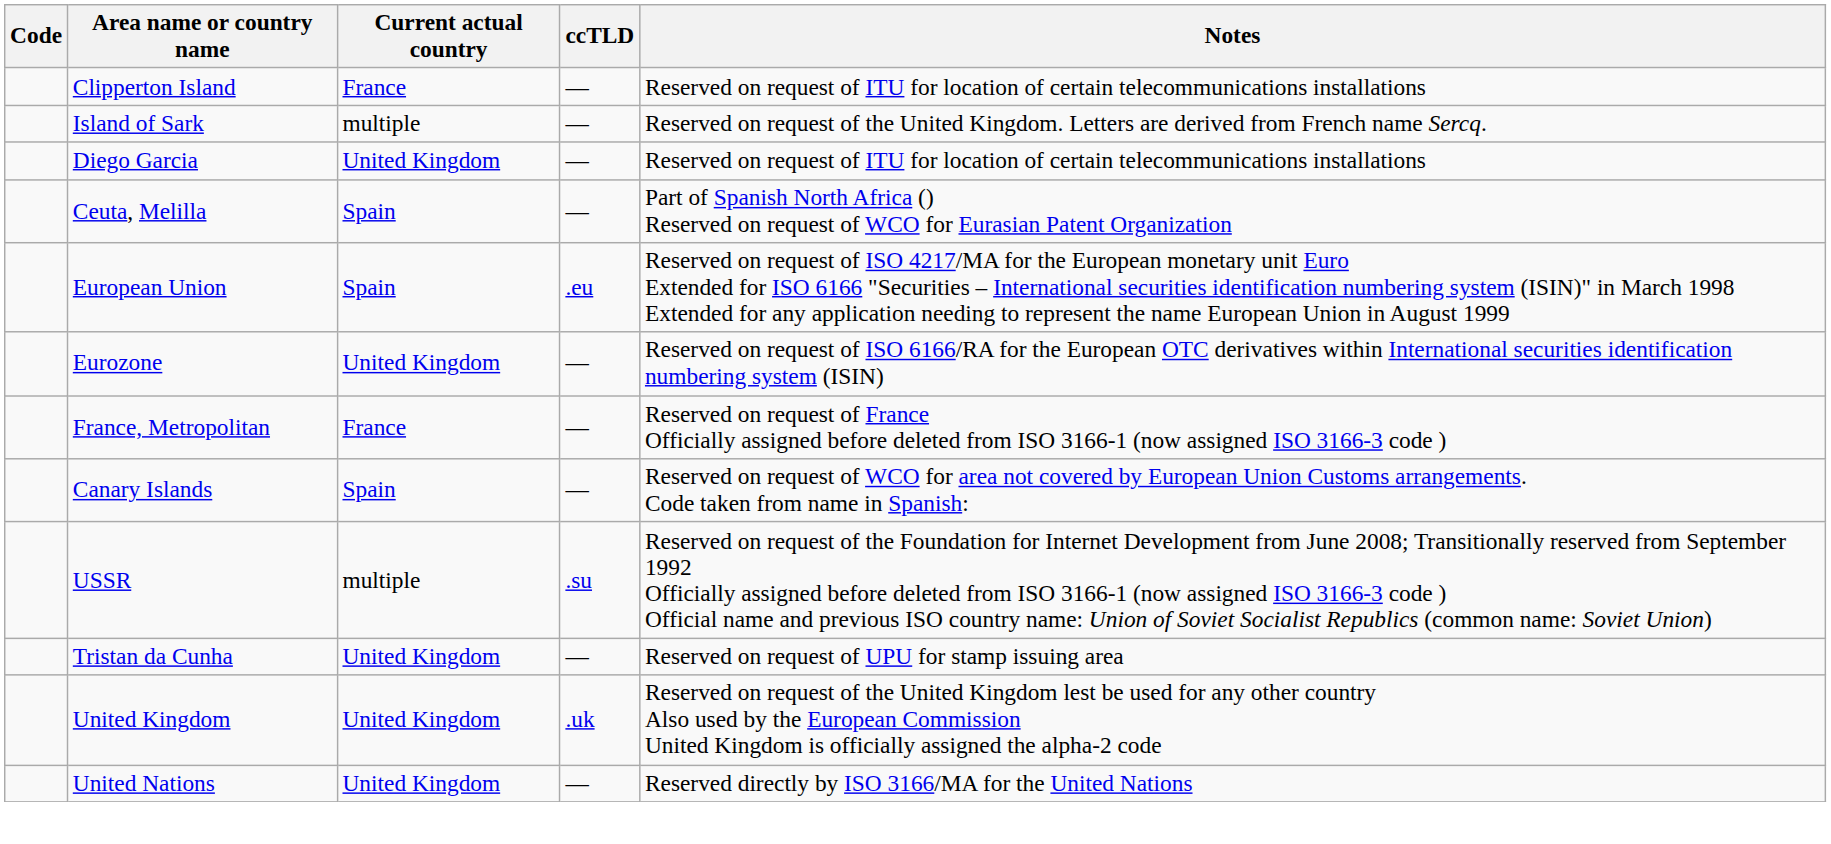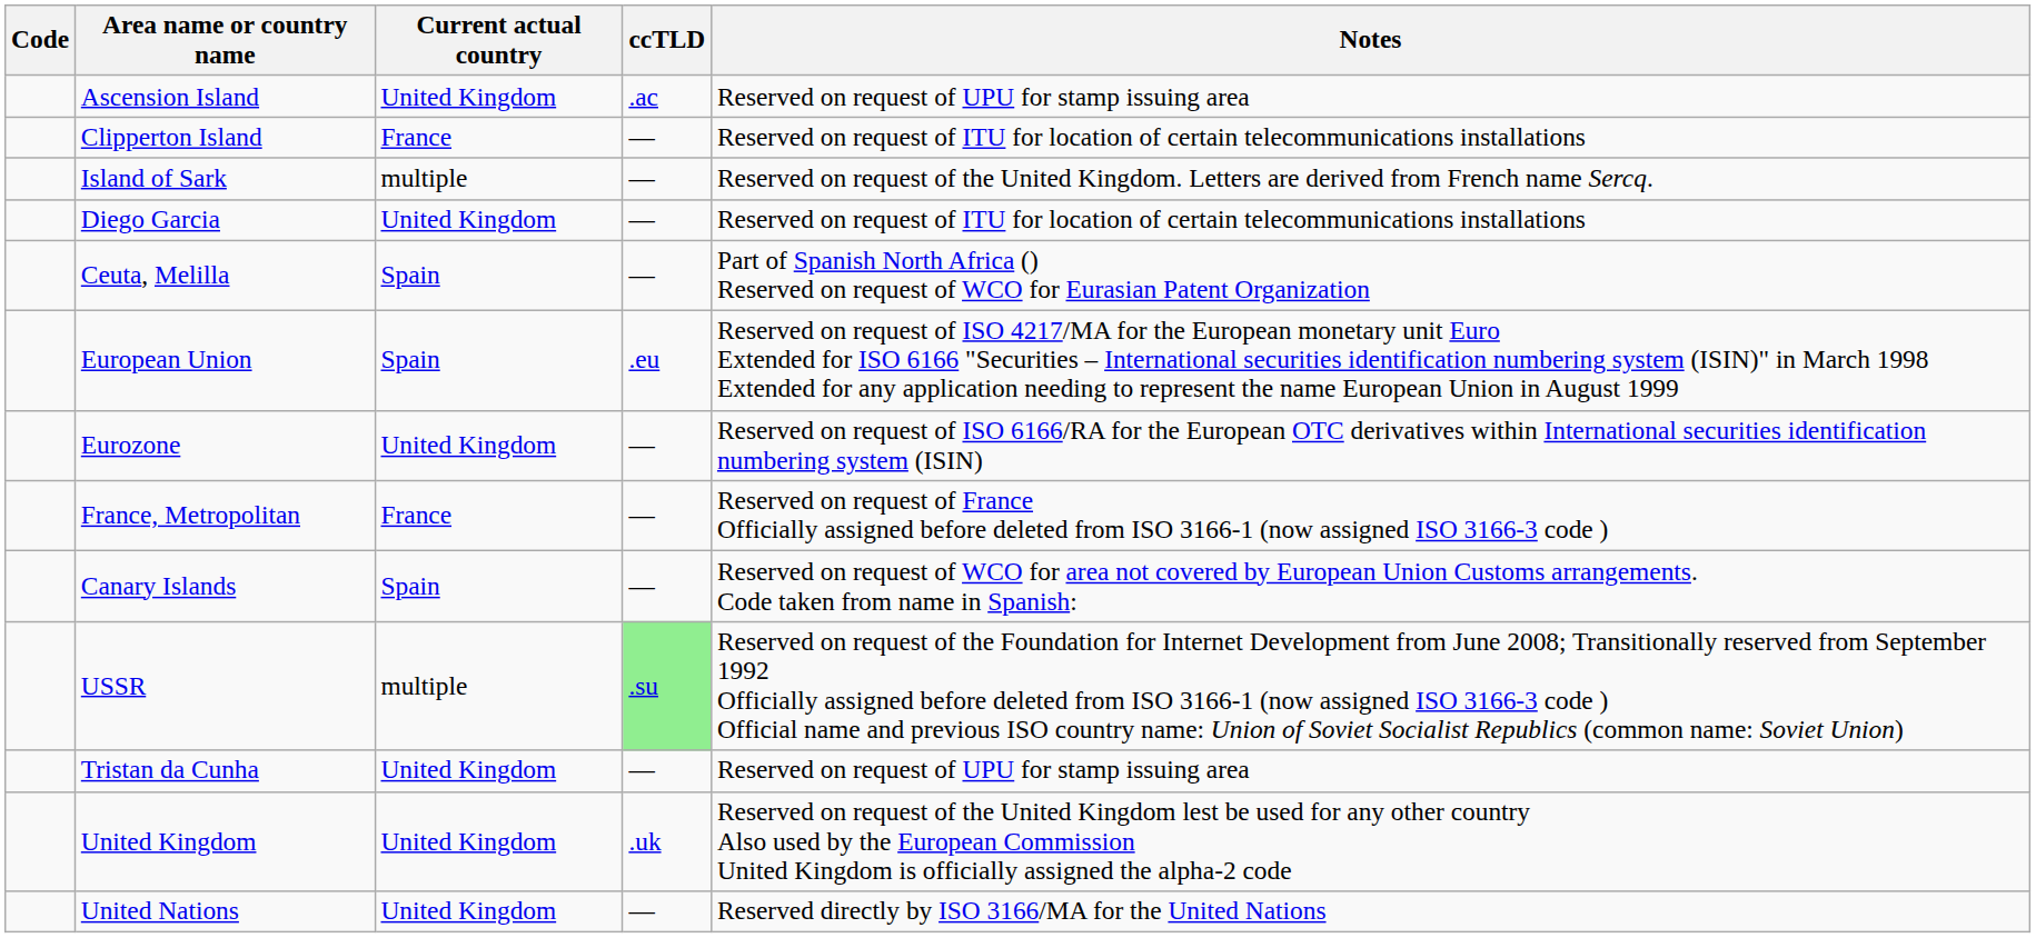+ row: Ascension Island | United Kingdom | .ac | Reserved on request of UPU for stamp issuing area
USSR | ccTLD: no background -> lightgreen background
